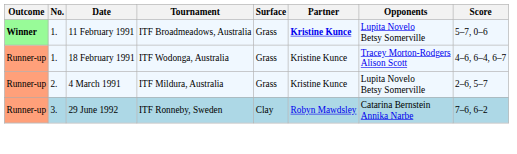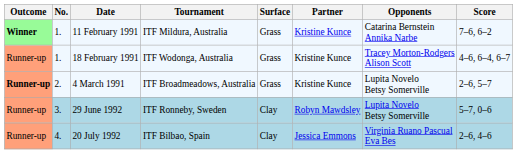11 February 1991 | Tournament: ITF Broadmeadows, Australia -> ITF Mildura, Australia
11 February 1991 | Partner: bold -> normal
11 February 1991 | Opponents: Lupita Novelo Betsy Somerville -> Catarina Bernstein Annika Narbe
11 February 1991 | Score: 5–7, 0–6 -> 7–6, 6–2
4 March 1991 | Outcome: normal -> bold
4 March 1991 | Tournament: ITF Mildura, Australia -> ITF Broadmeadows, Australia
29 June 1992 | Opponents: Catarina Bernstein Annika Narbe -> Lupita Novelo Betsy Somerville
29 June 1992 | Score: 7–6, 6–2 -> 5–7, 0–6
+ row: Runner-up | 4. | 20 July 1992 | ITF Bilbao, Spain | Clay | Jessica Emmons | Virginia Ruano Pascual Eva Bes | 2–6, 4–6
